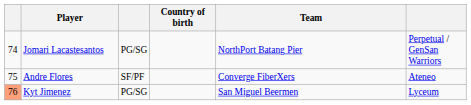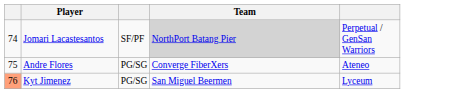- column: Country of birth
Jomari Lacastesantos | column 3: PG/SG -> SF/PF
Jomari Lacastesantos | Team: no background -> lightgrey background
Andre Flores | column 3: SF/PF -> PG/SG
